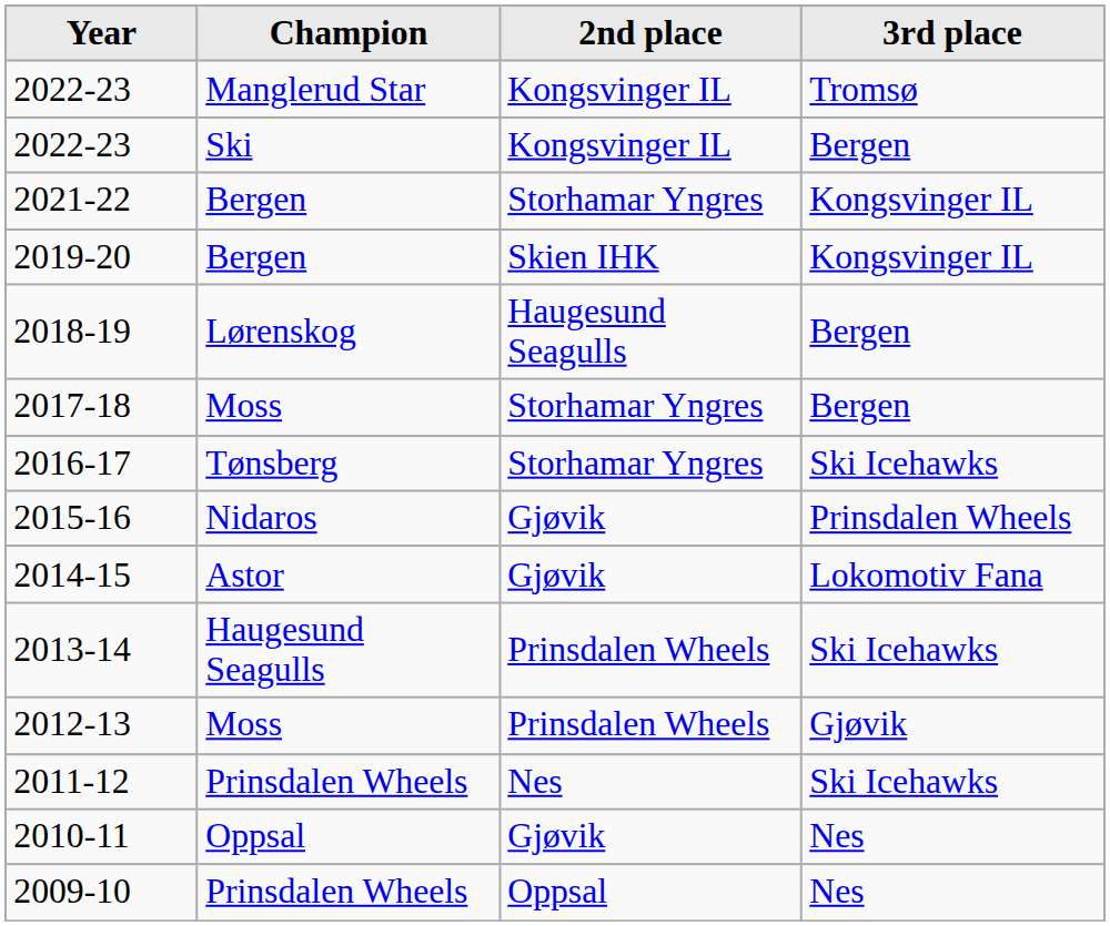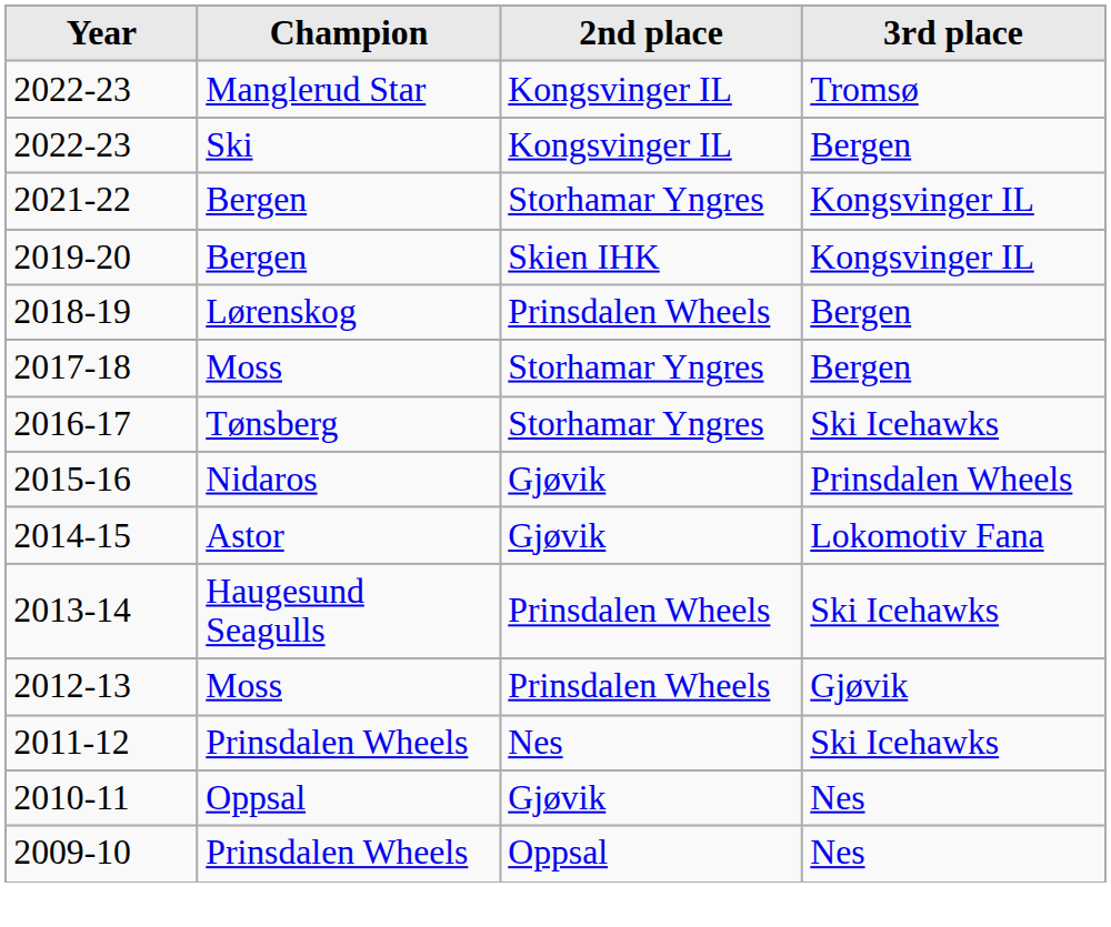2018-19 | 2nd place: Haugesund Seagulls -> Prinsdalen Wheels
